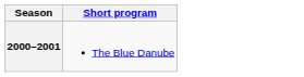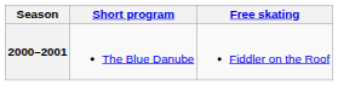+ column: Free skating | Fiddler on the Roof
